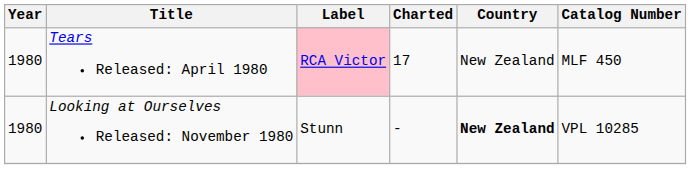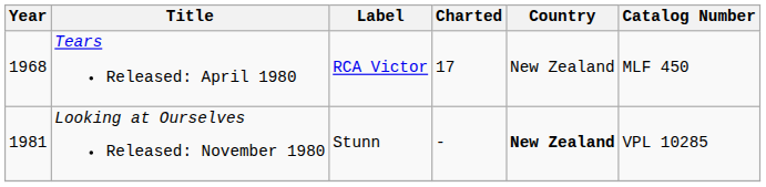Tears Released: April 1980 | Year: 1980 -> 1968
Tears Released: April 1980 | Label: pink background -> no background
Looking at Ourselves Released: November 1980 | Year: 1980 -> 1981
